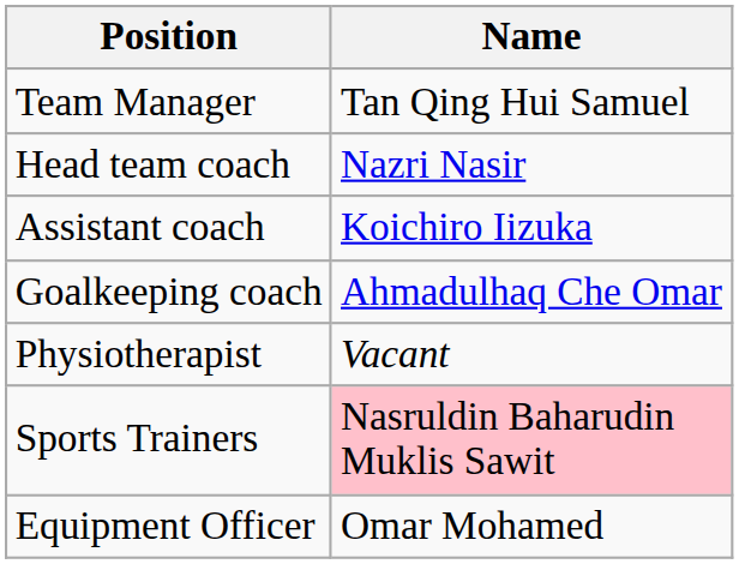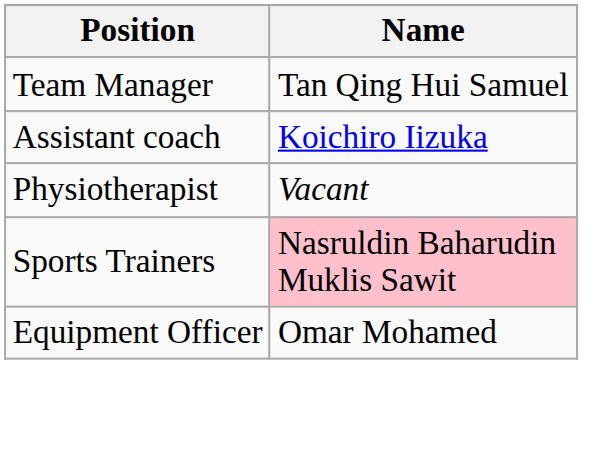- row: Head team coach | Nazri Nasir
- row: Goalkeeping coach | Ahmadulhaq Che Omar
